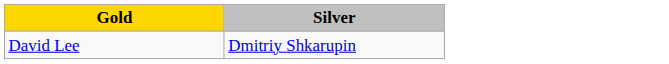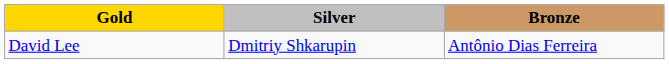+ column: Bronze | Antônio Dias Ferreira
